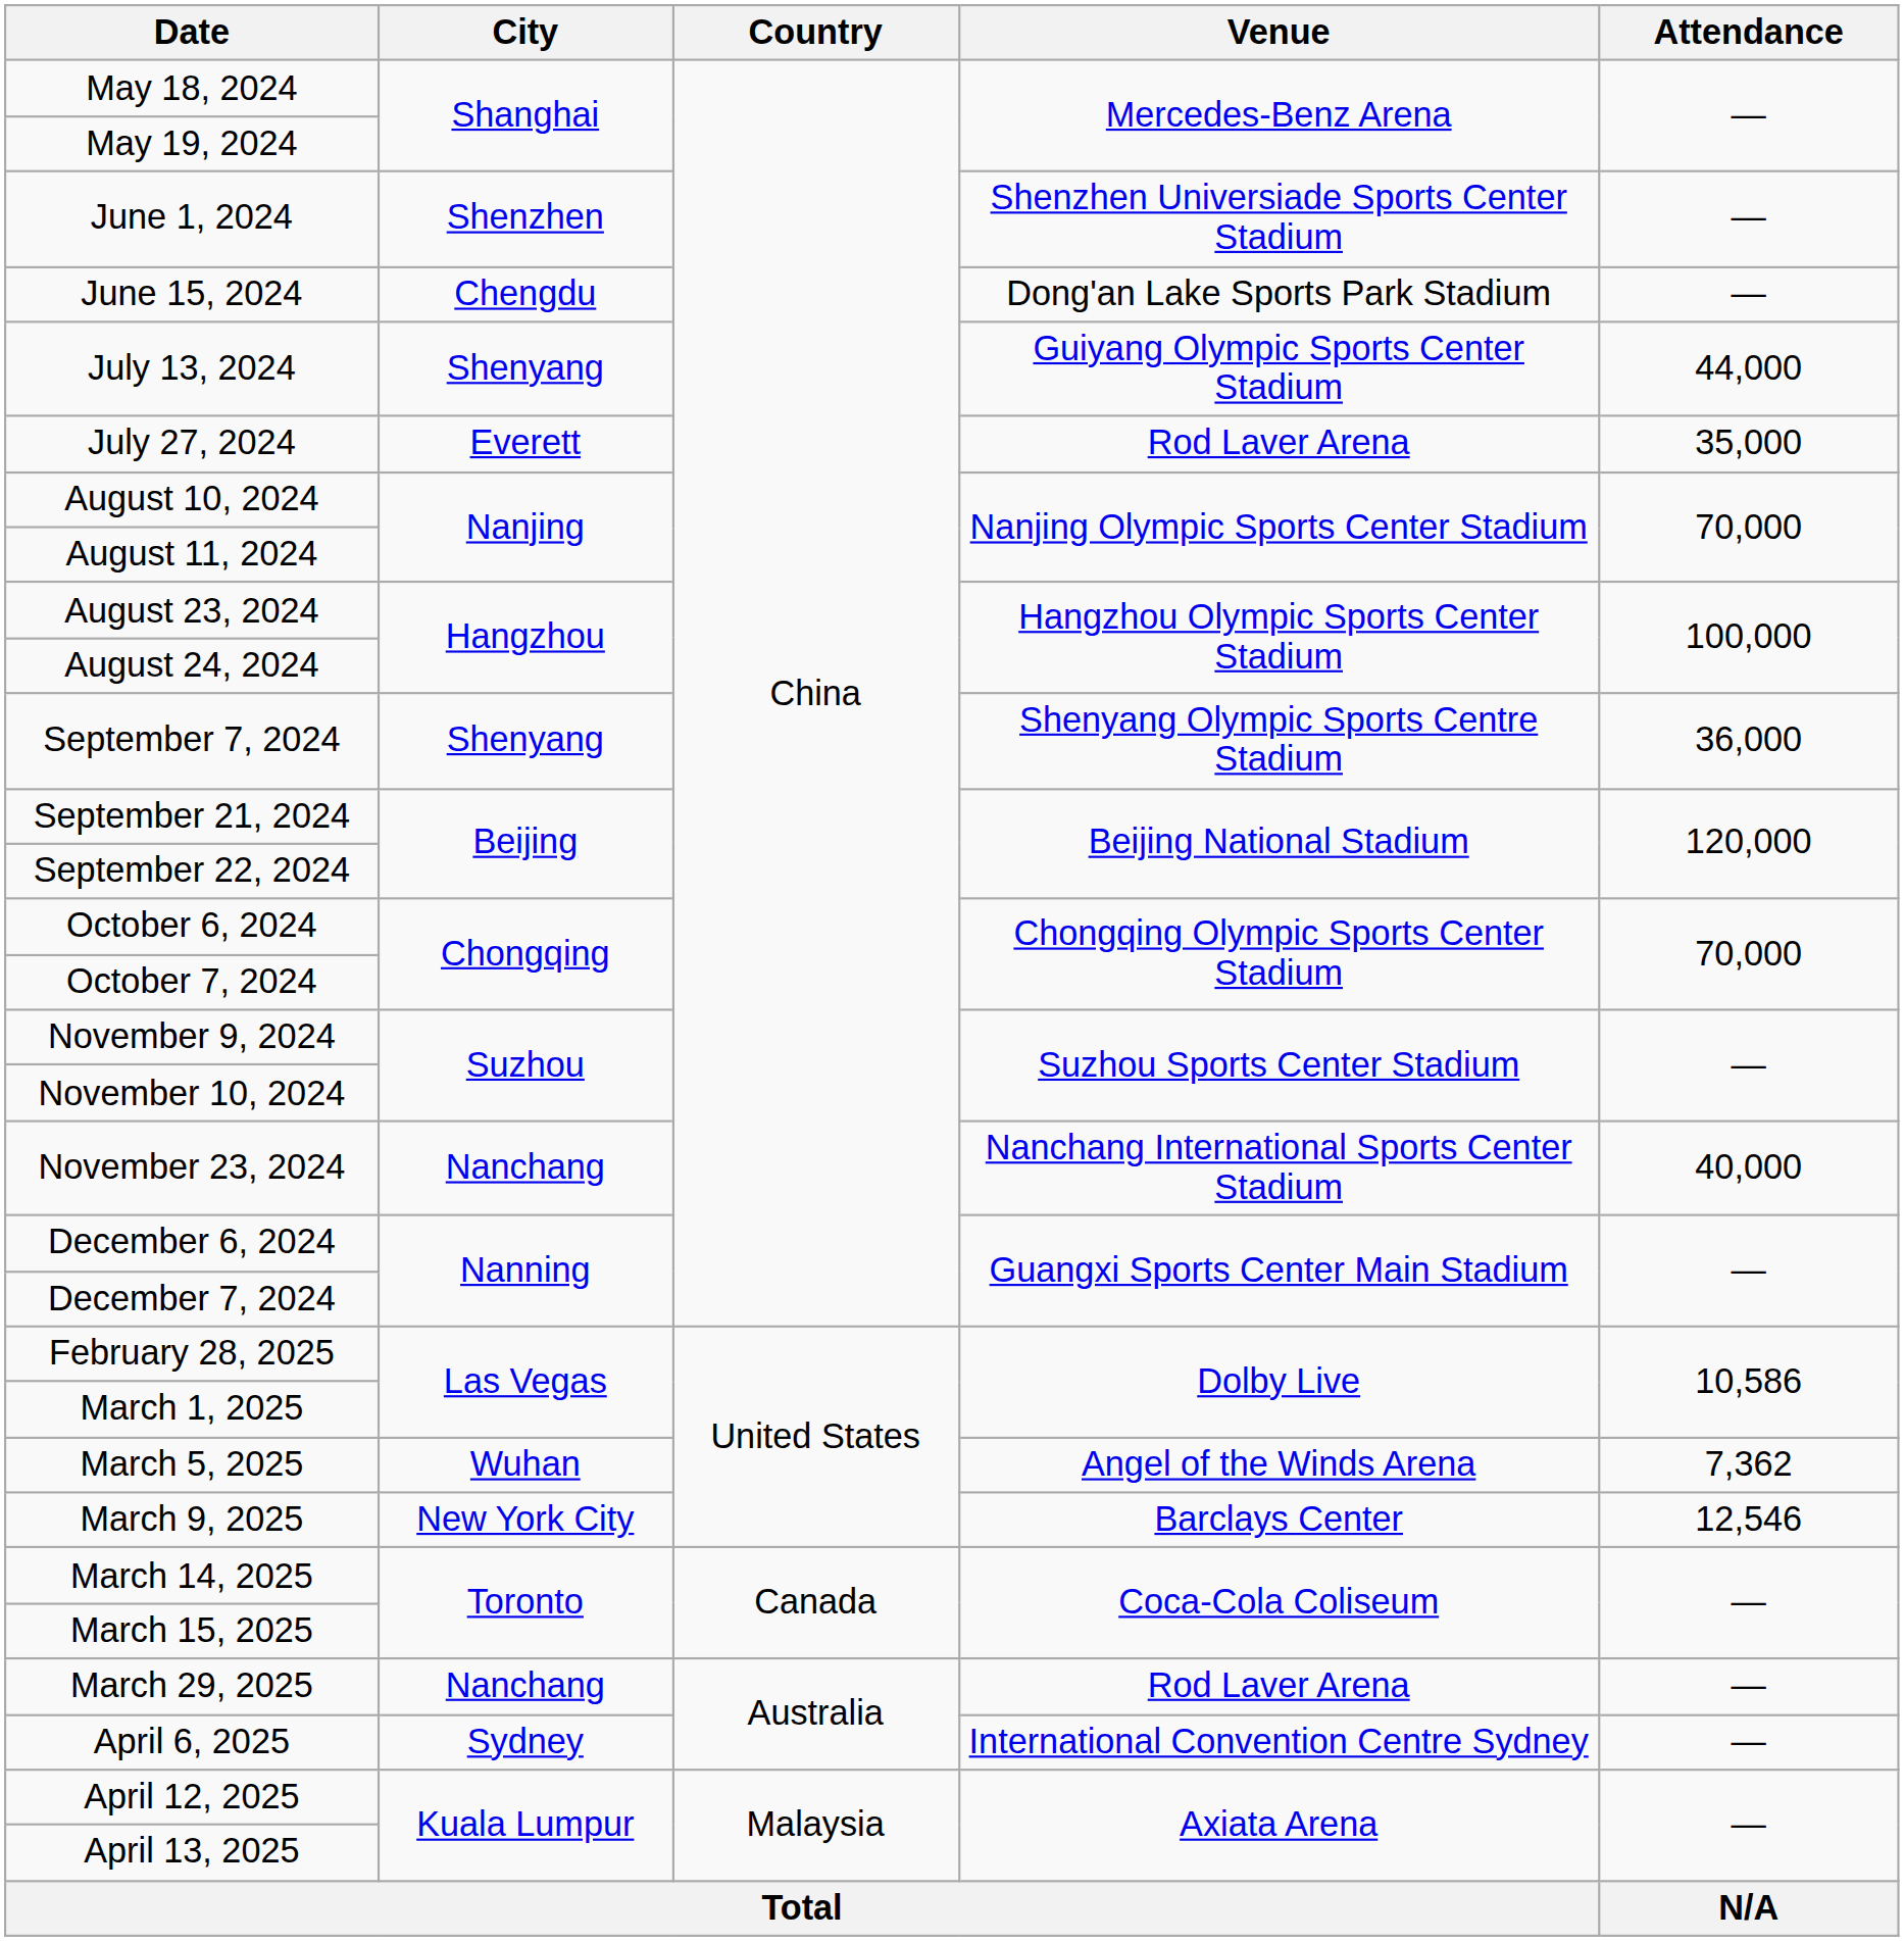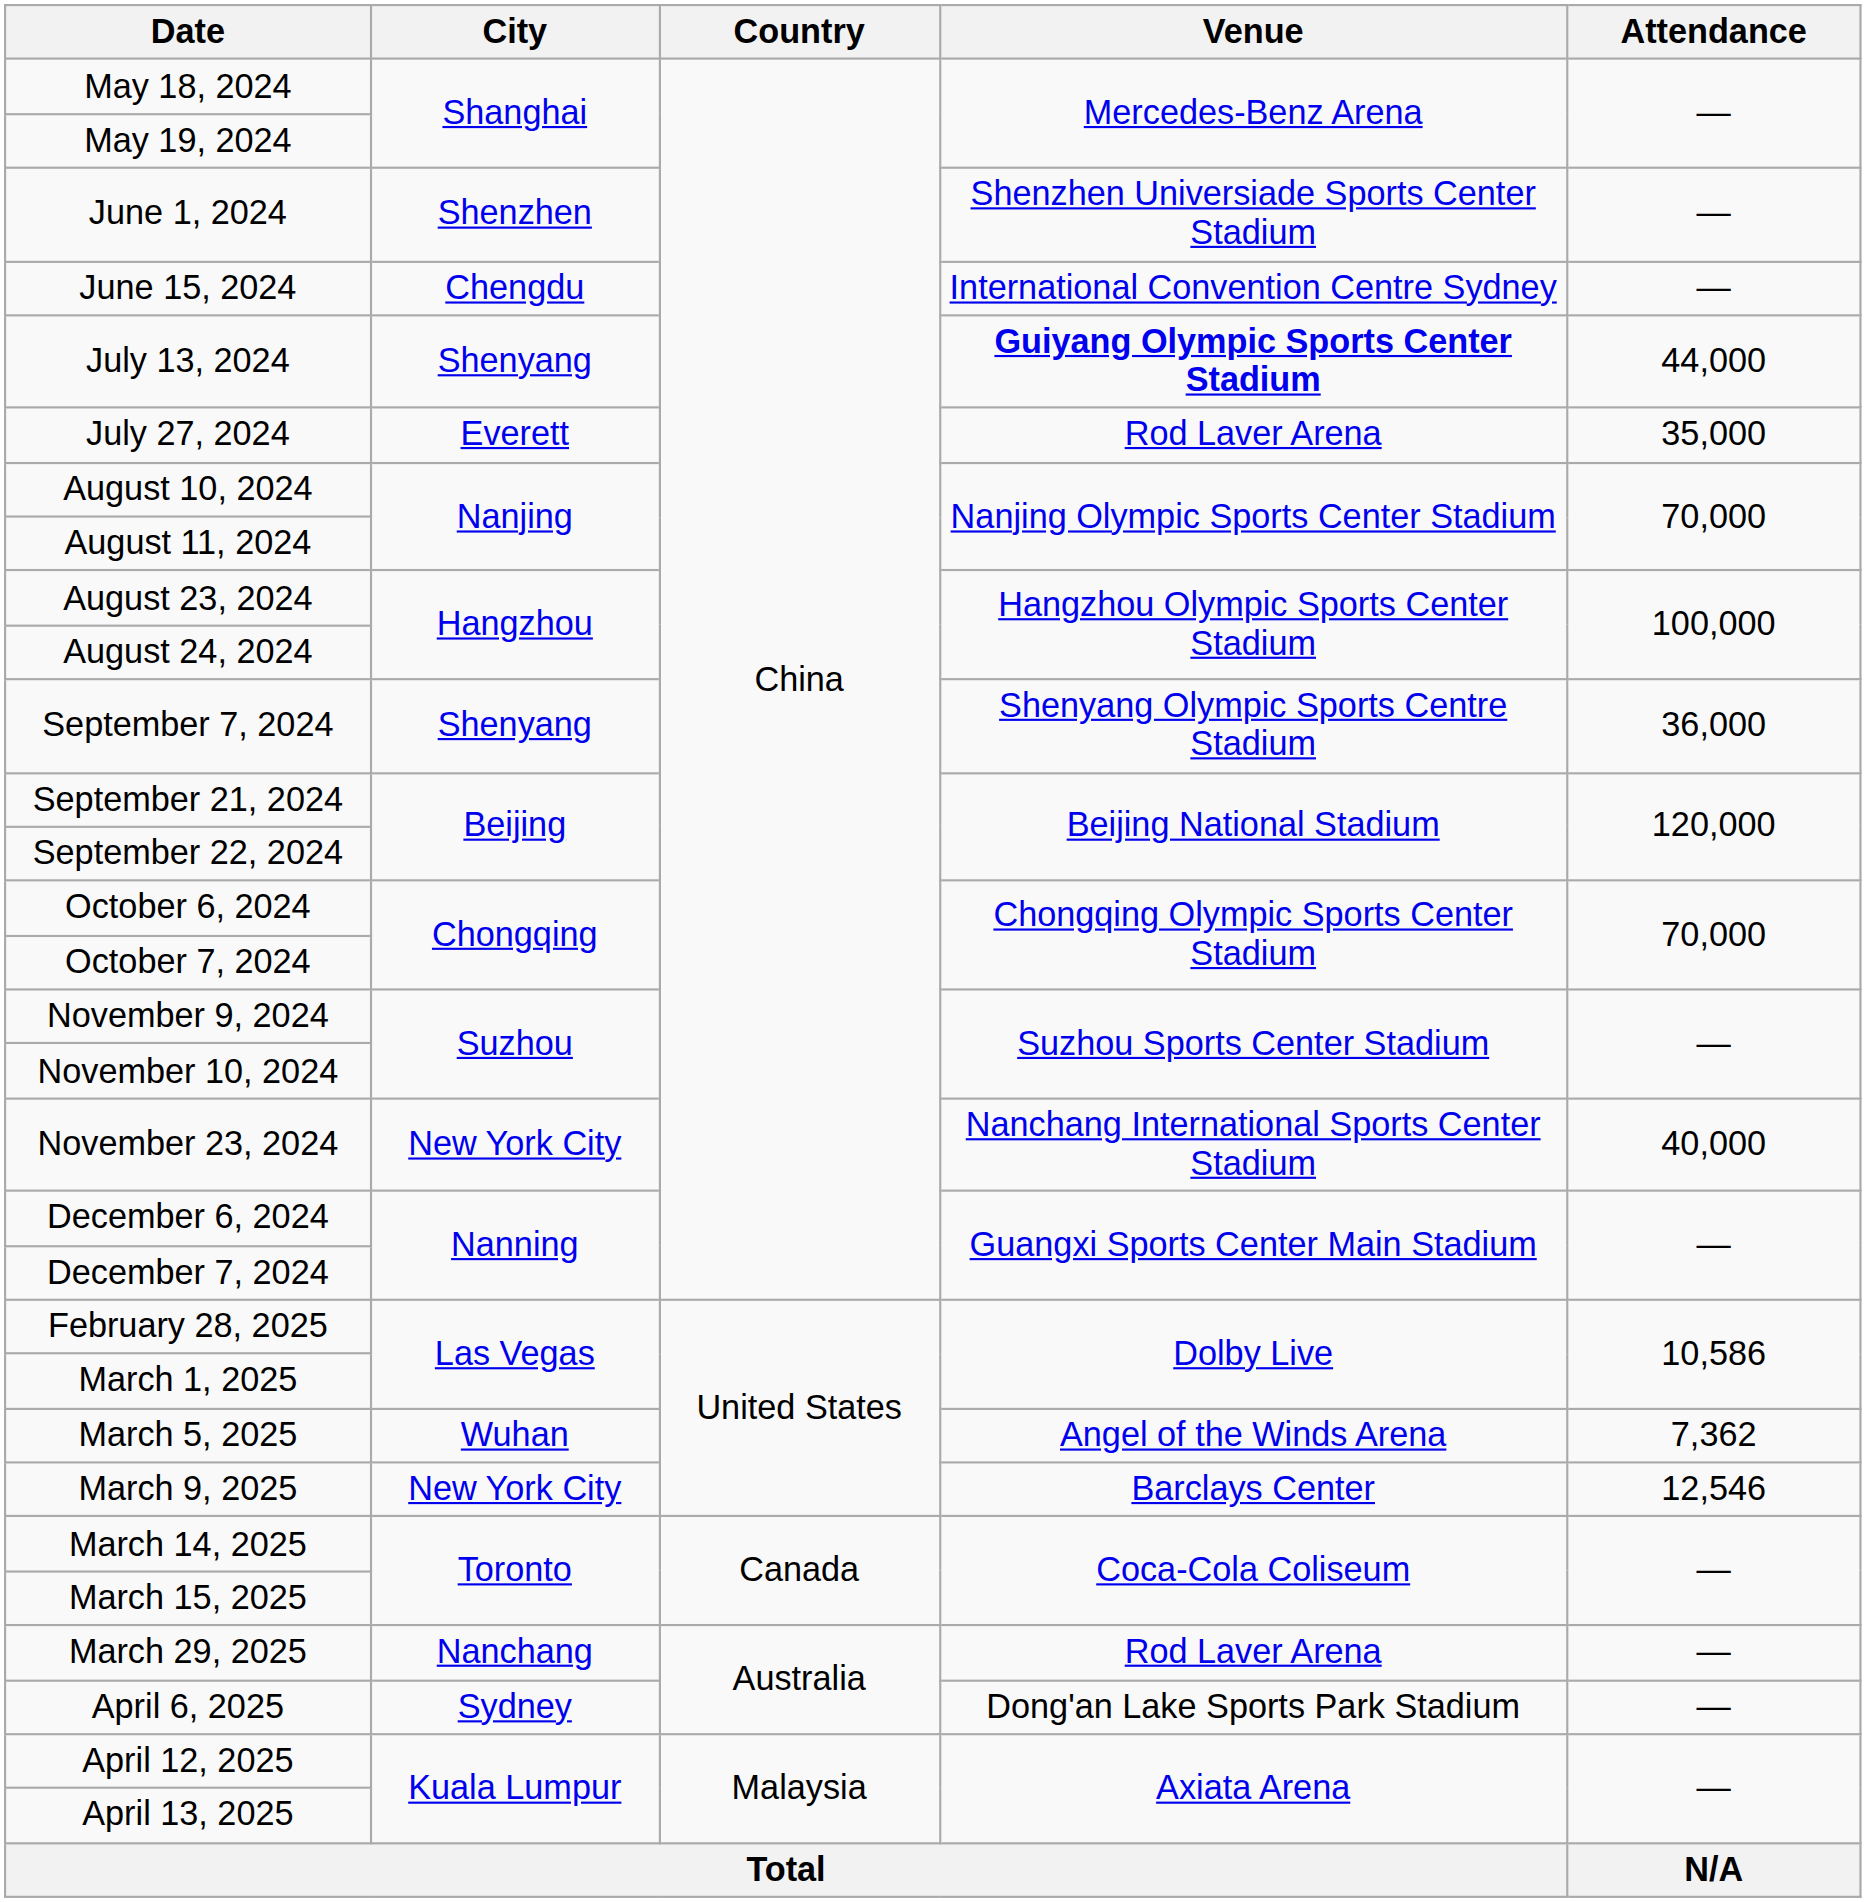June 15, 2024 | Venue: Dong'an Lake Sports Park Stadium -> International Convention Centre Sydney
July 13, 2024 | Venue: normal -> bold
November 23, 2024 | City: Nanchang -> New York City
April 6, 2025 | Venue: International Convention Centre Sydney -> Dong'an Lake Sports Park Stadium
